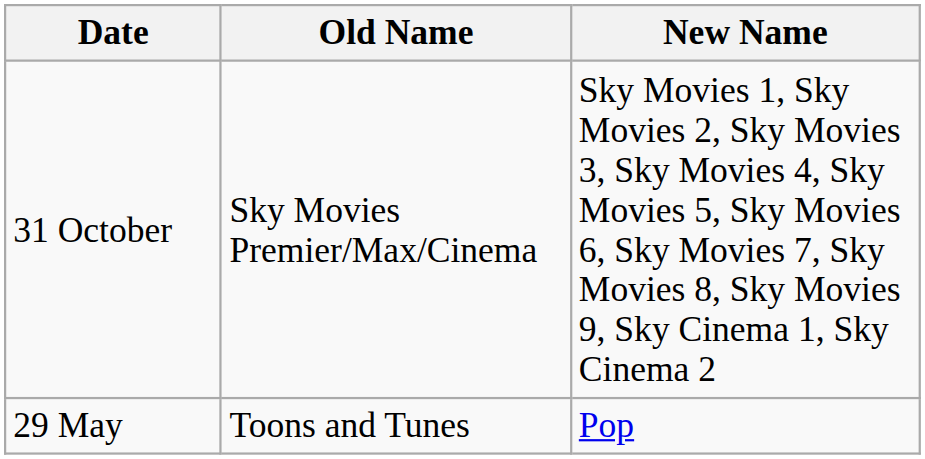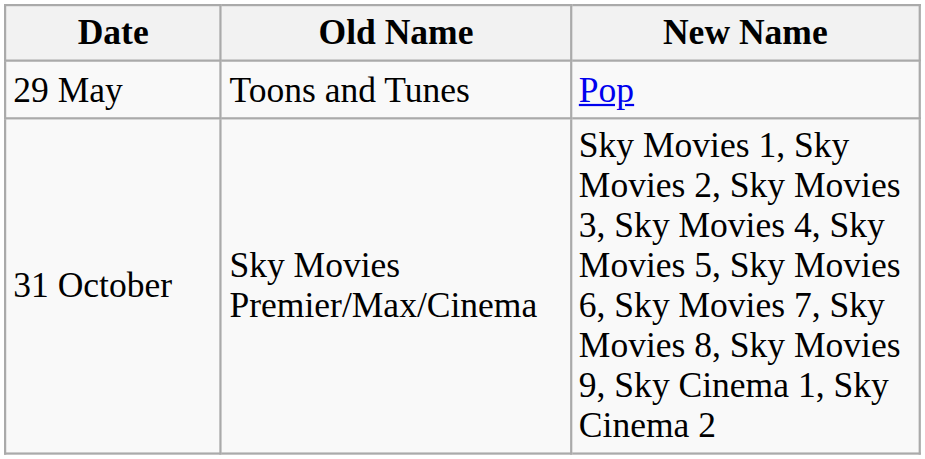rows swapped: 29 May <-> 31 October
